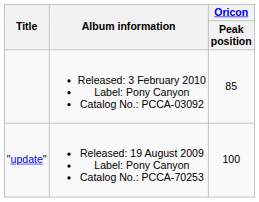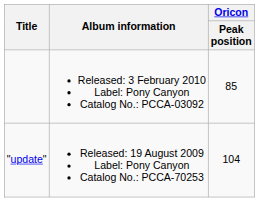"update" | Oricon / Peak position: 100 -> 104
